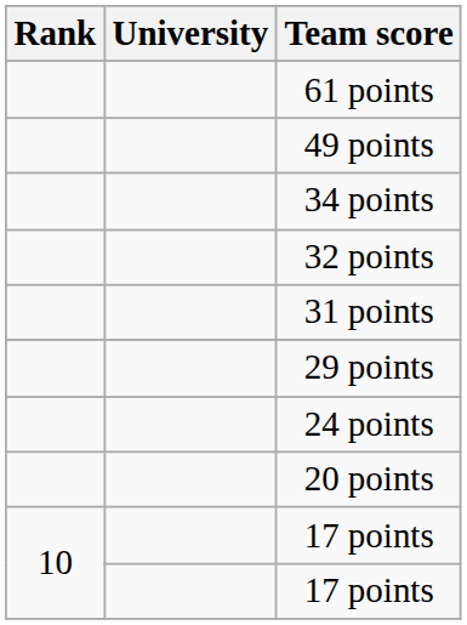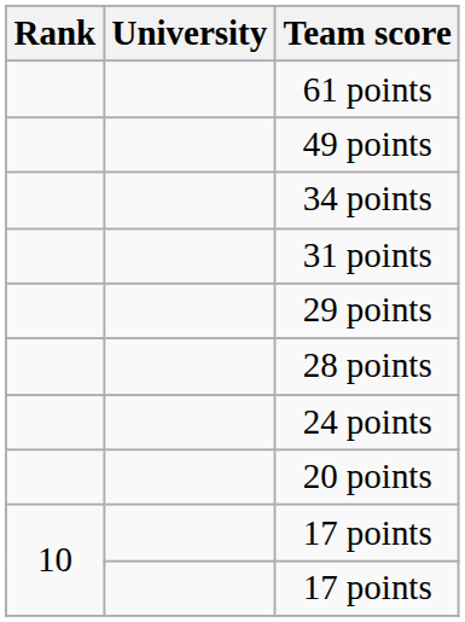- row: 32 points
+ row: 28 points
